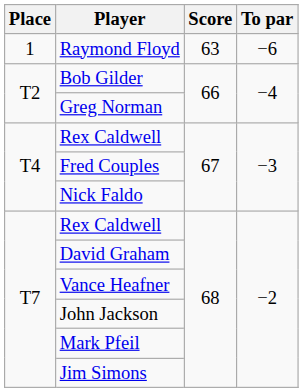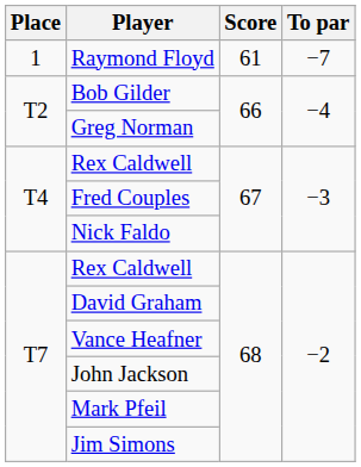Raymond Floyd | Score: 63 -> 61
Raymond Floyd | To par: −6 -> −7
